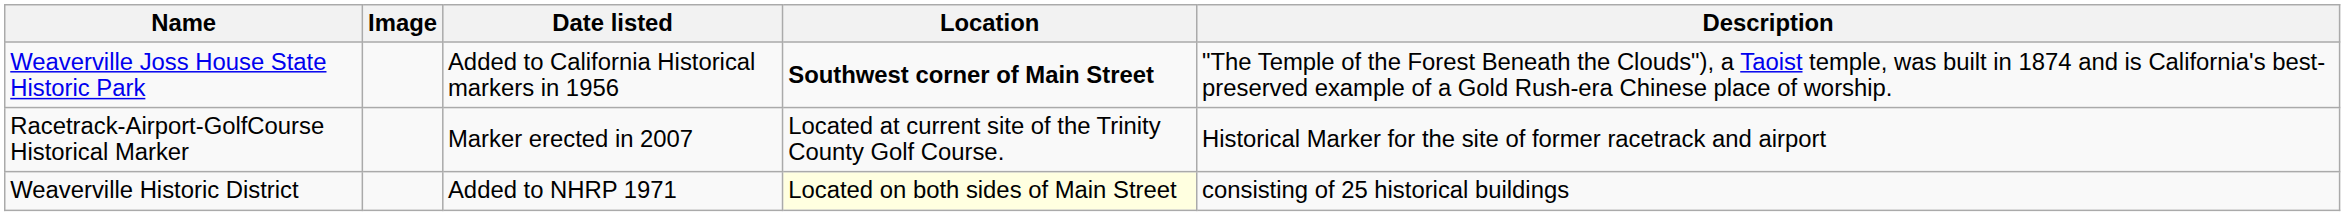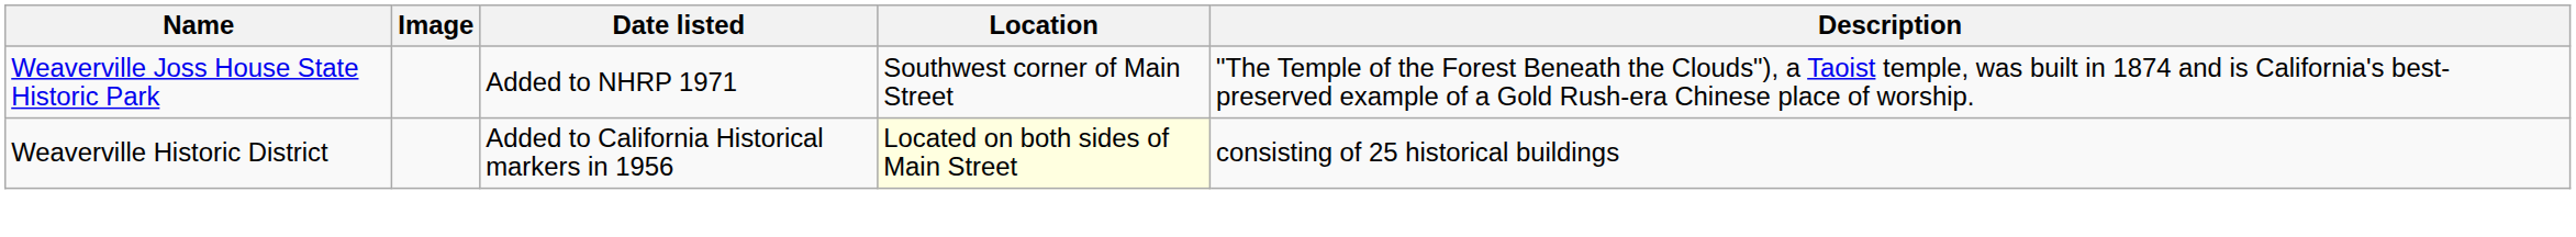Weaverville Joss House State Historic Park | Date listed: Added to California Historical markers in 1956 -> Added to NHRP 1971
Weaverville Joss House State Historic Park | Location: bold -> normal
- row: Racetrack-Airport-GolfCourse Historical Marker | Marker erected in 2007 | Located at current site of the Trinity County Golf Course. | Historical Marker for the site of former racetrack and airport
Weaverville Historic District | Date listed: Added to NHRP 1971 -> Added to California Historical markers in 1956
